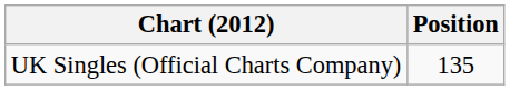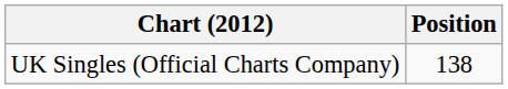UK Singles (Official Charts Company) | Position: 135 -> 138
